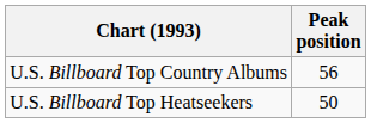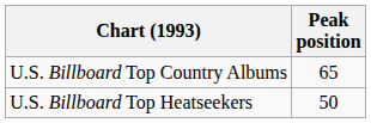U.S. Billboard Top Country Albums | Peak position: 56 -> 65
